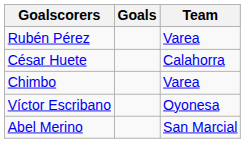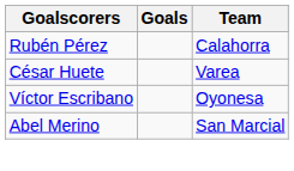Rubén Pérez | Team: Varea -> Calahorra
César Huete | Team: Calahorra -> Varea
- row: Chimbo | Varea
